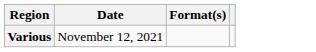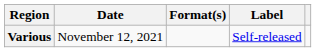+ column: Label | Self-released
